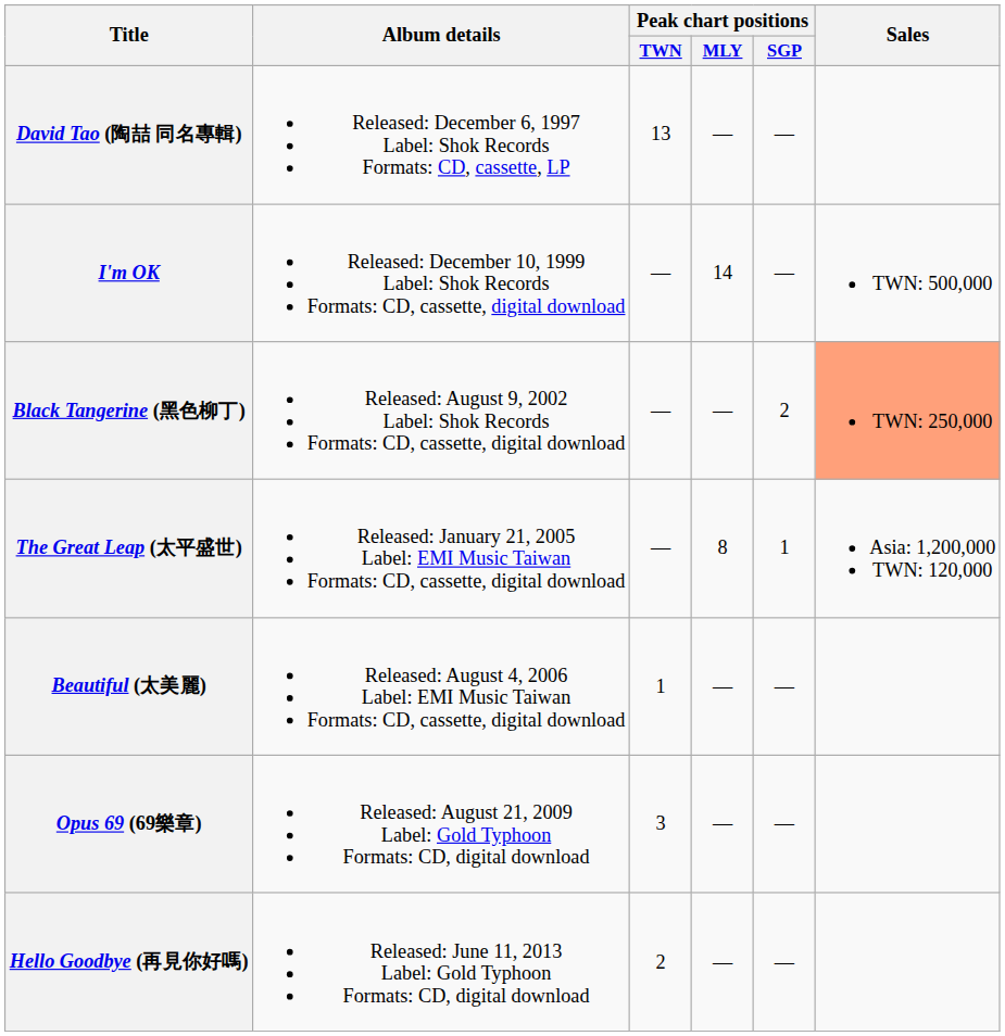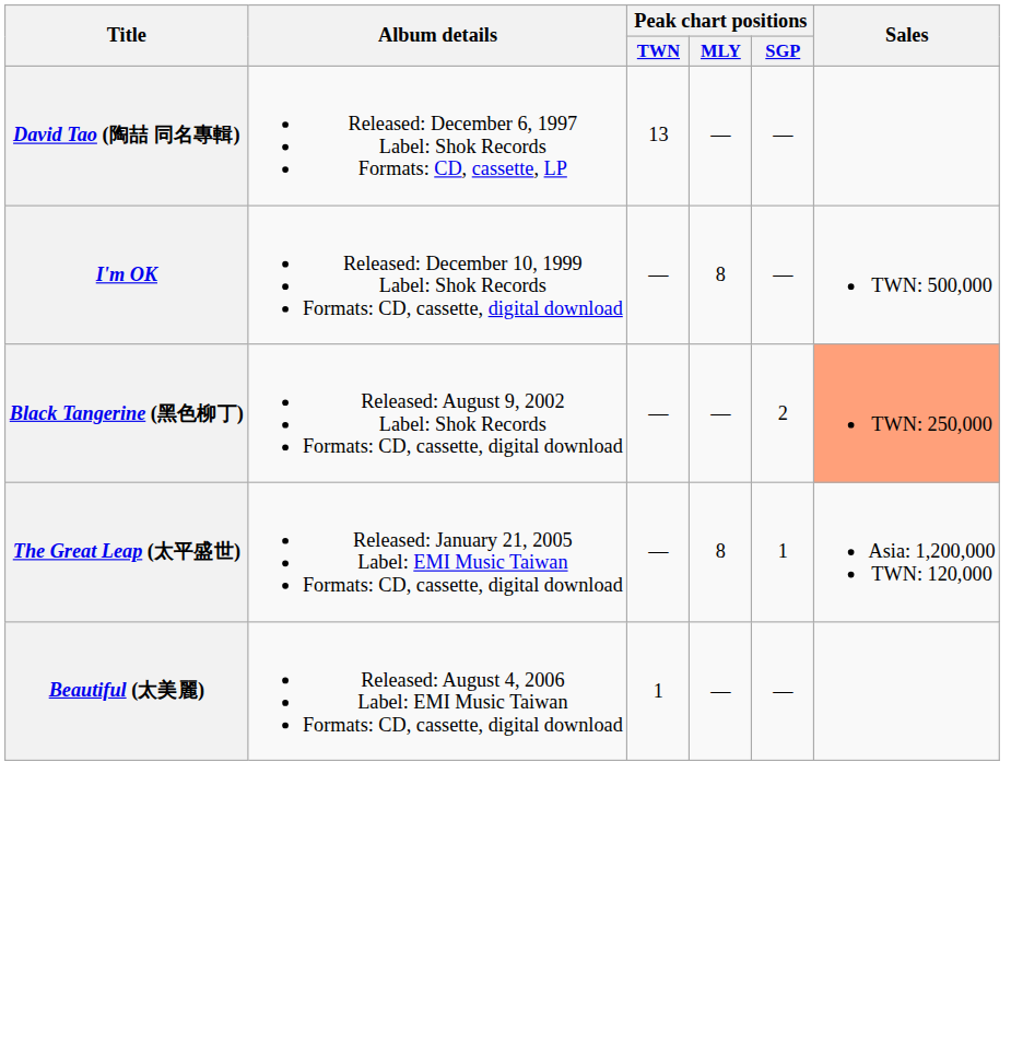I'm OK | Peak chart positions / MLY: 14 -> 8
- row: Opus 69 (69樂章) | Released: August 21, 2009 Label: Gold Typhoon Formats: CD, digital download | 3 | — | —
- row: Hello Goodbye (再見你好嗎) | Released: June 11, 2013 Label: Gold Typhoon Formats: CD, digital download | 2 | — | —
